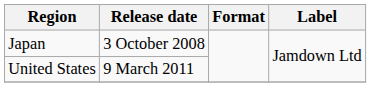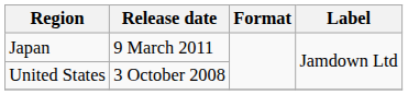Japan | Release date: 3 October 2008 -> 9 March 2011
United States | Release date: 9 March 2011 -> 3 October 2008
